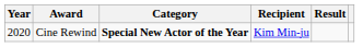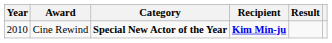Cine Rewind | Year: 2020 -> 2010
Cine Rewind | Recipient: normal -> bold
